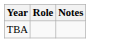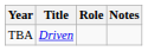+ column: Title | Driven
